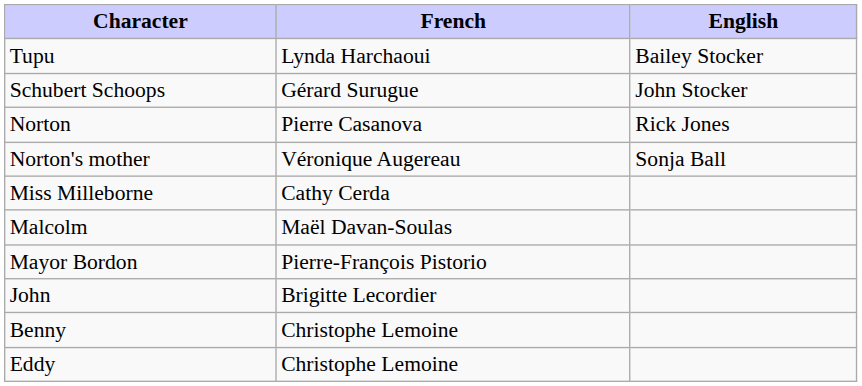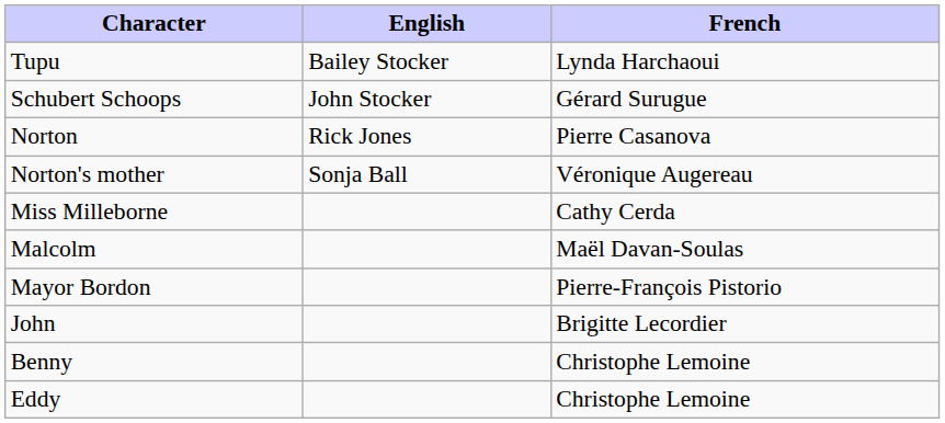columns swapped: French <-> English
